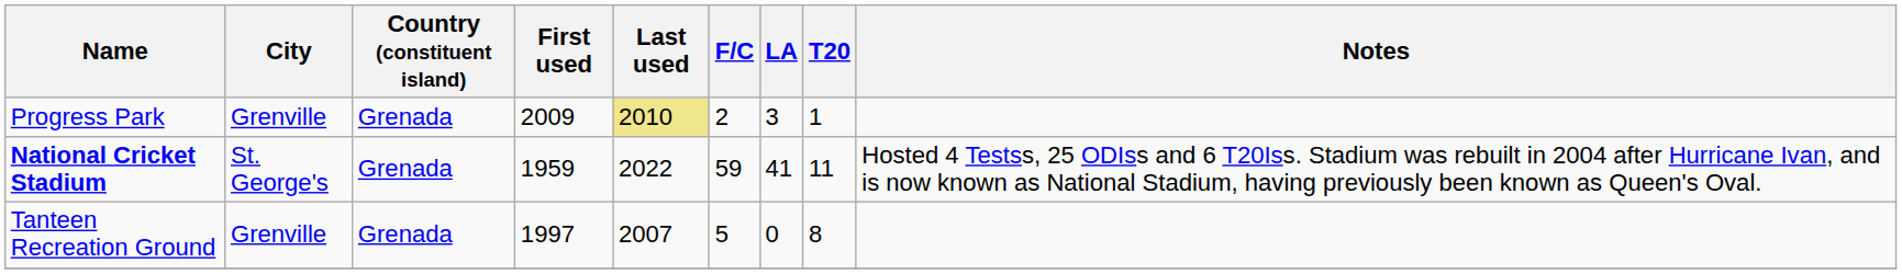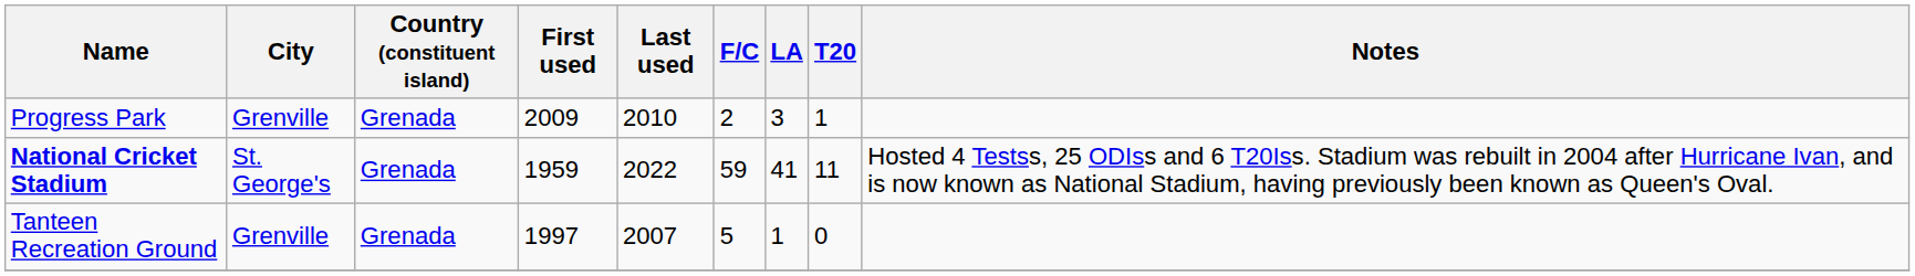Progress Park | Last used: khaki background -> no background
Tanteen Recreation Ground | LA: 0 -> 1
Tanteen Recreation Ground | T20: 8 -> 0
